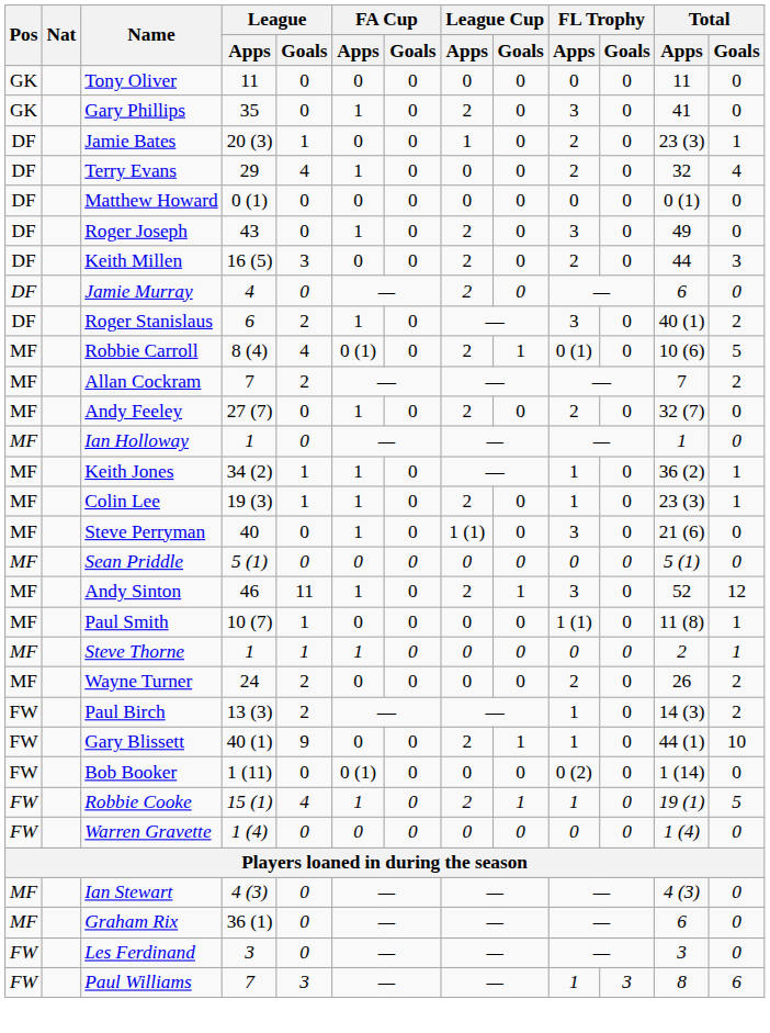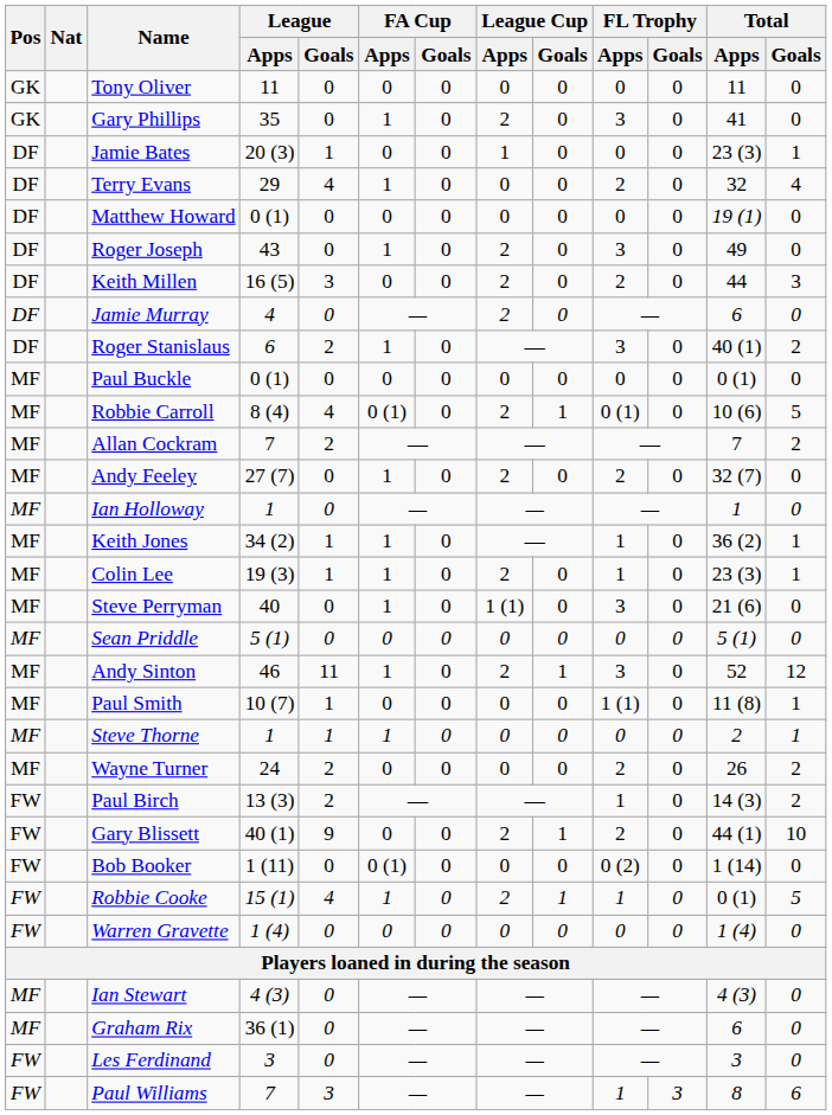Jamie Bates | FL Trophy / Apps: 2 -> 0
Matthew Howard | Total / Apps: 0 (1) -> 19 (1)
+ row: MF | Paul Buckle | 0 (1) | 0 | 0 | 0 | 0 | 0 | 0 | 0 | 0 (1) | 0
Gary Blissett | FL Trophy / Apps: 1 -> 2
Robbie Cooke | Total / Apps: 19 (1) -> 0 (1)
